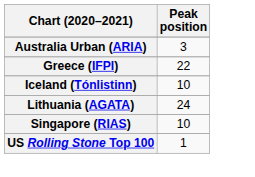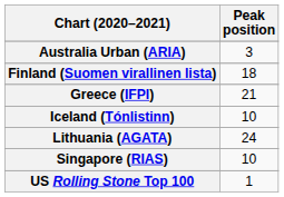+ row: Finland (Suomen virallinen lista) | 18
Greece (IFPI) | Peak position: 22 -> 21
